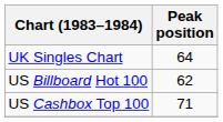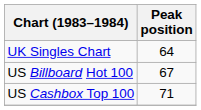US Billboard Hot 100 | Peak position: 62 -> 67
